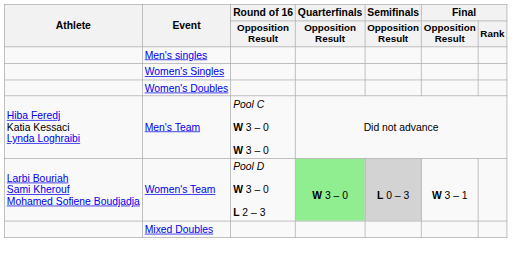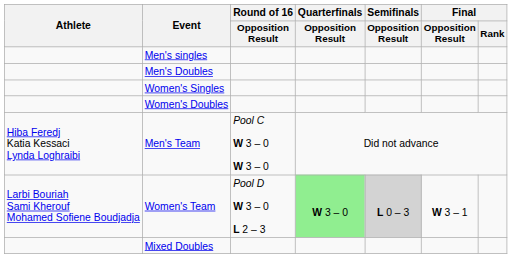+ row: Men's Doubles
